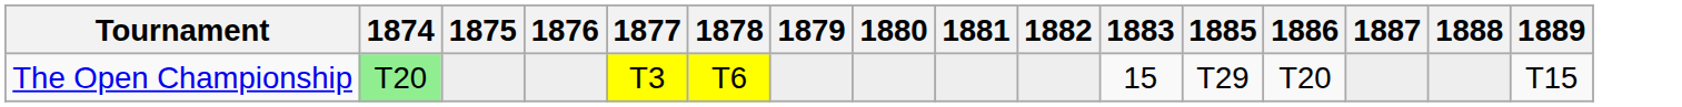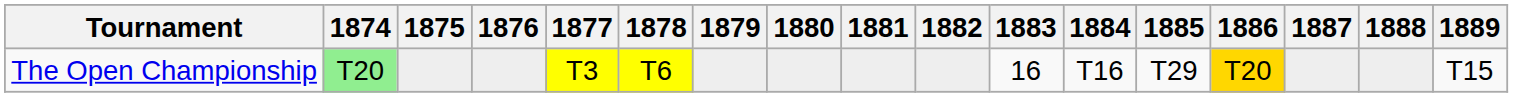+ column: 1884 | T16
The Open Championship | 1883: 15 -> 16
The Open Championship | 1886: no background -> gold background
